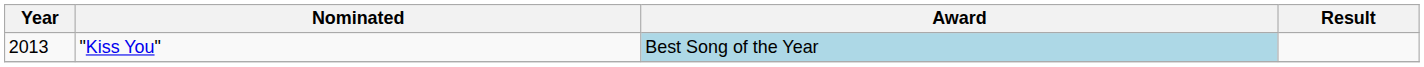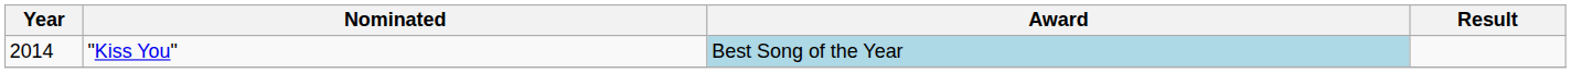"Kiss You" | Year: 2013 -> 2014
